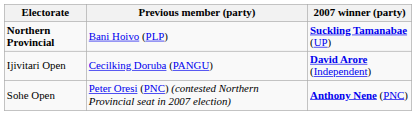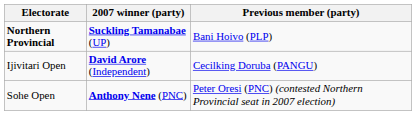columns swapped: Previous member (party) <-> 2007 winner (party)
